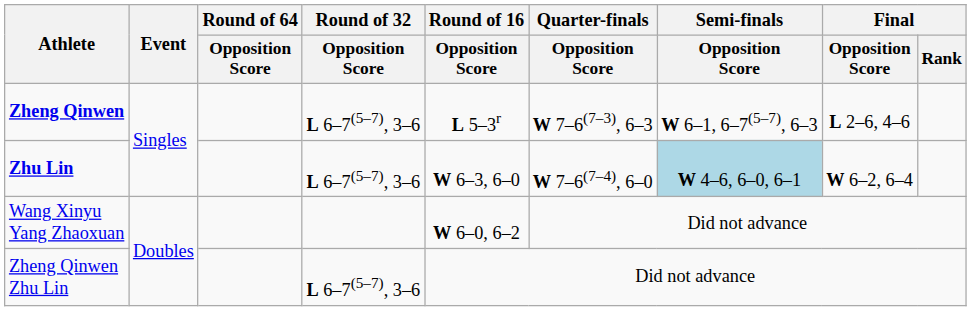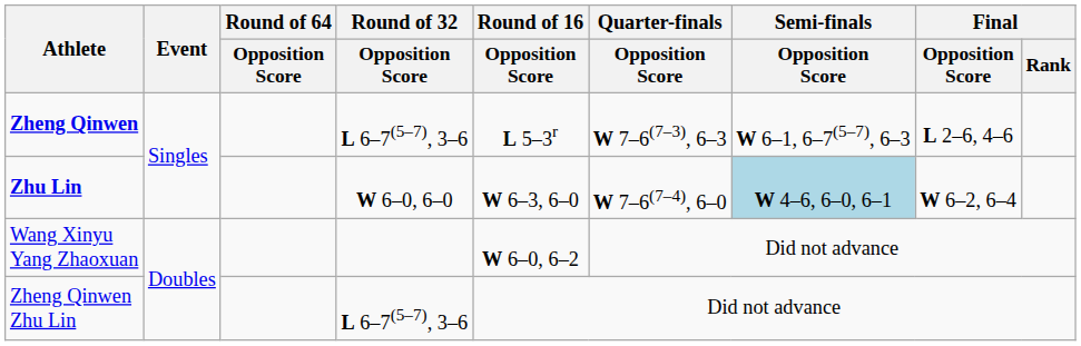Zhu Lin | Round of 32 / Opposition Score: L 6–7(5–7), 3–6 -> W 6–0, 6–0
